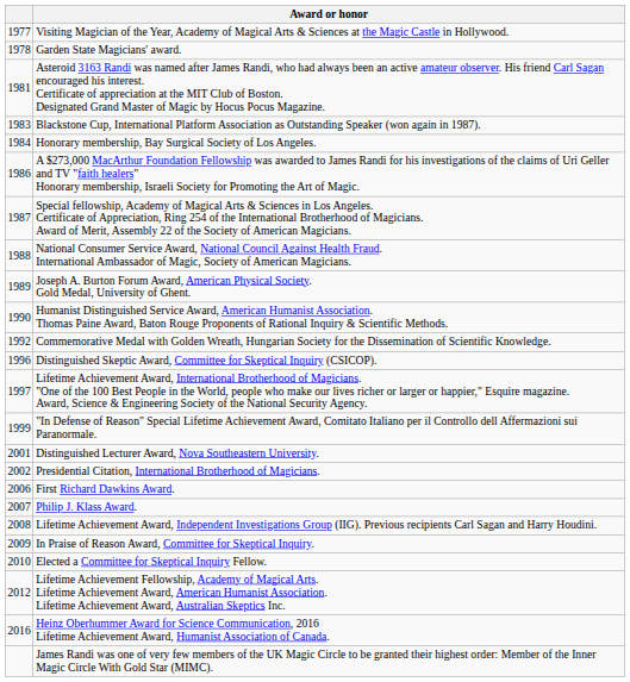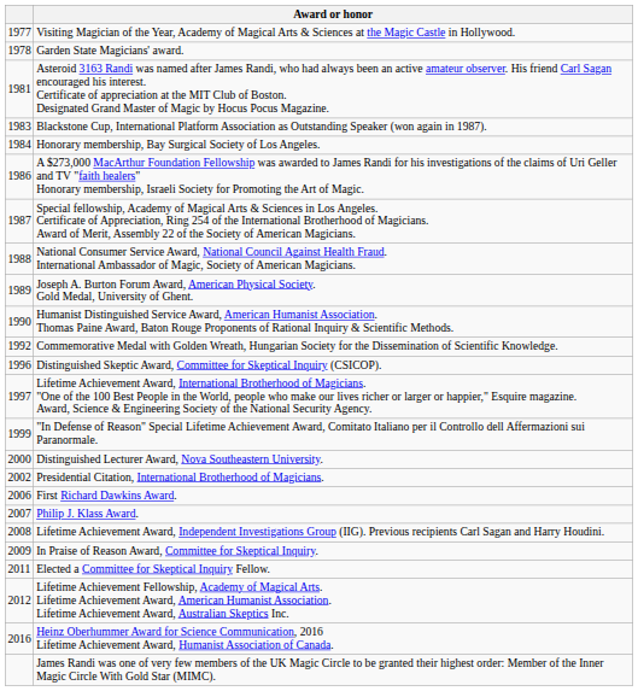Distinguished Lecturer Award, Nova Southeastern University. | column 1: 2001 -> 2000
Elected a Committee for Skeptical Inquiry Fellow. | column 1: 2010 -> 2011
